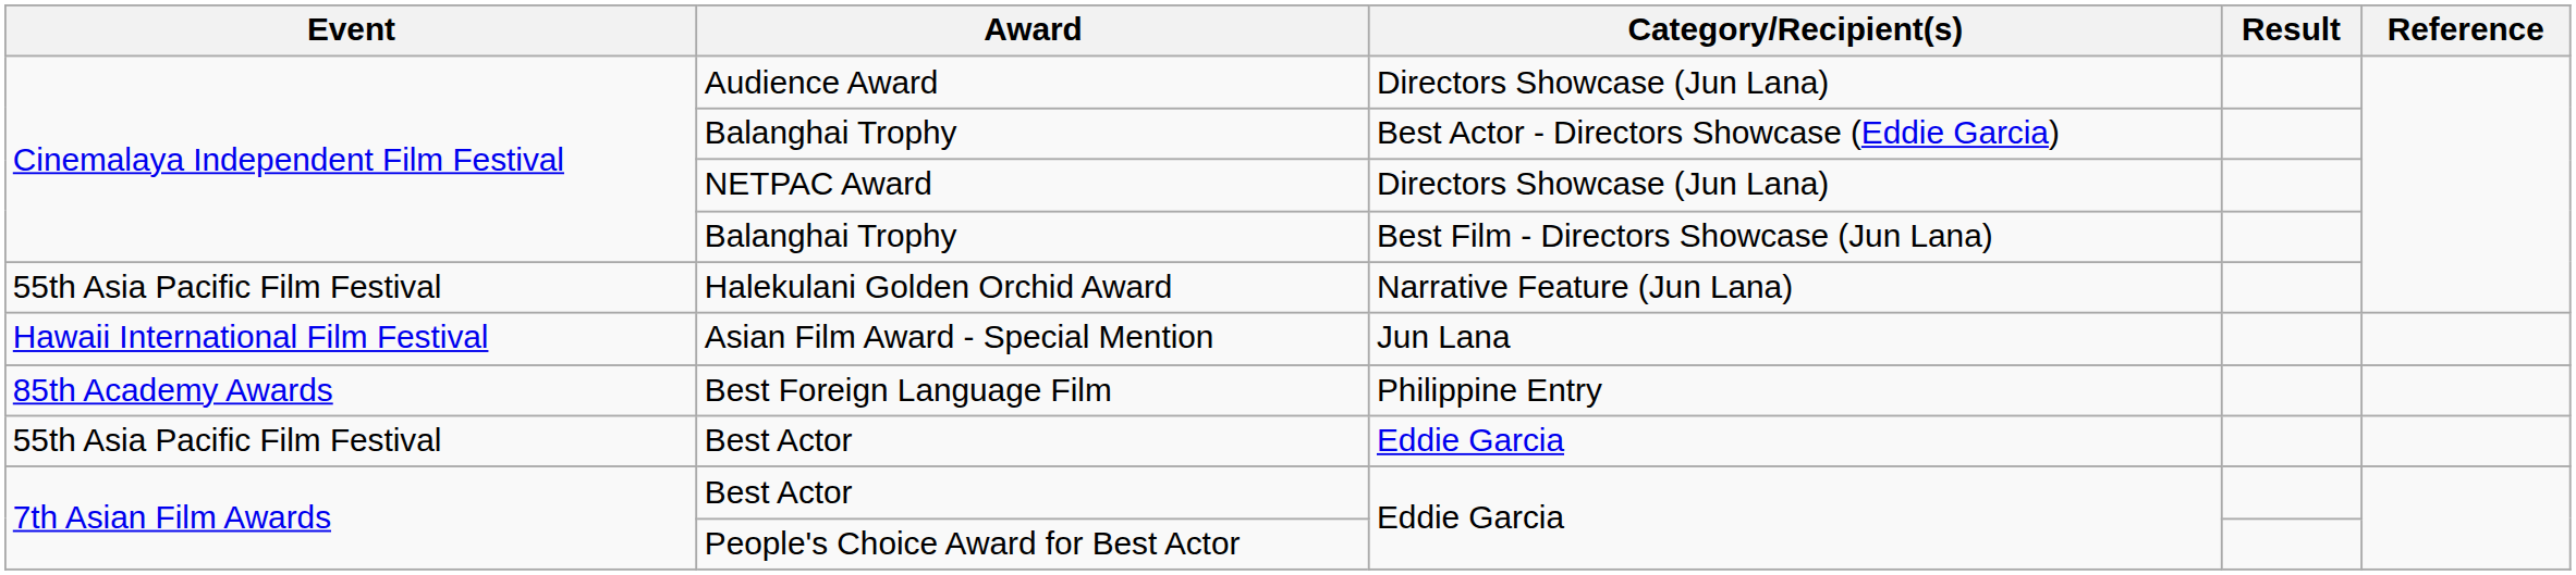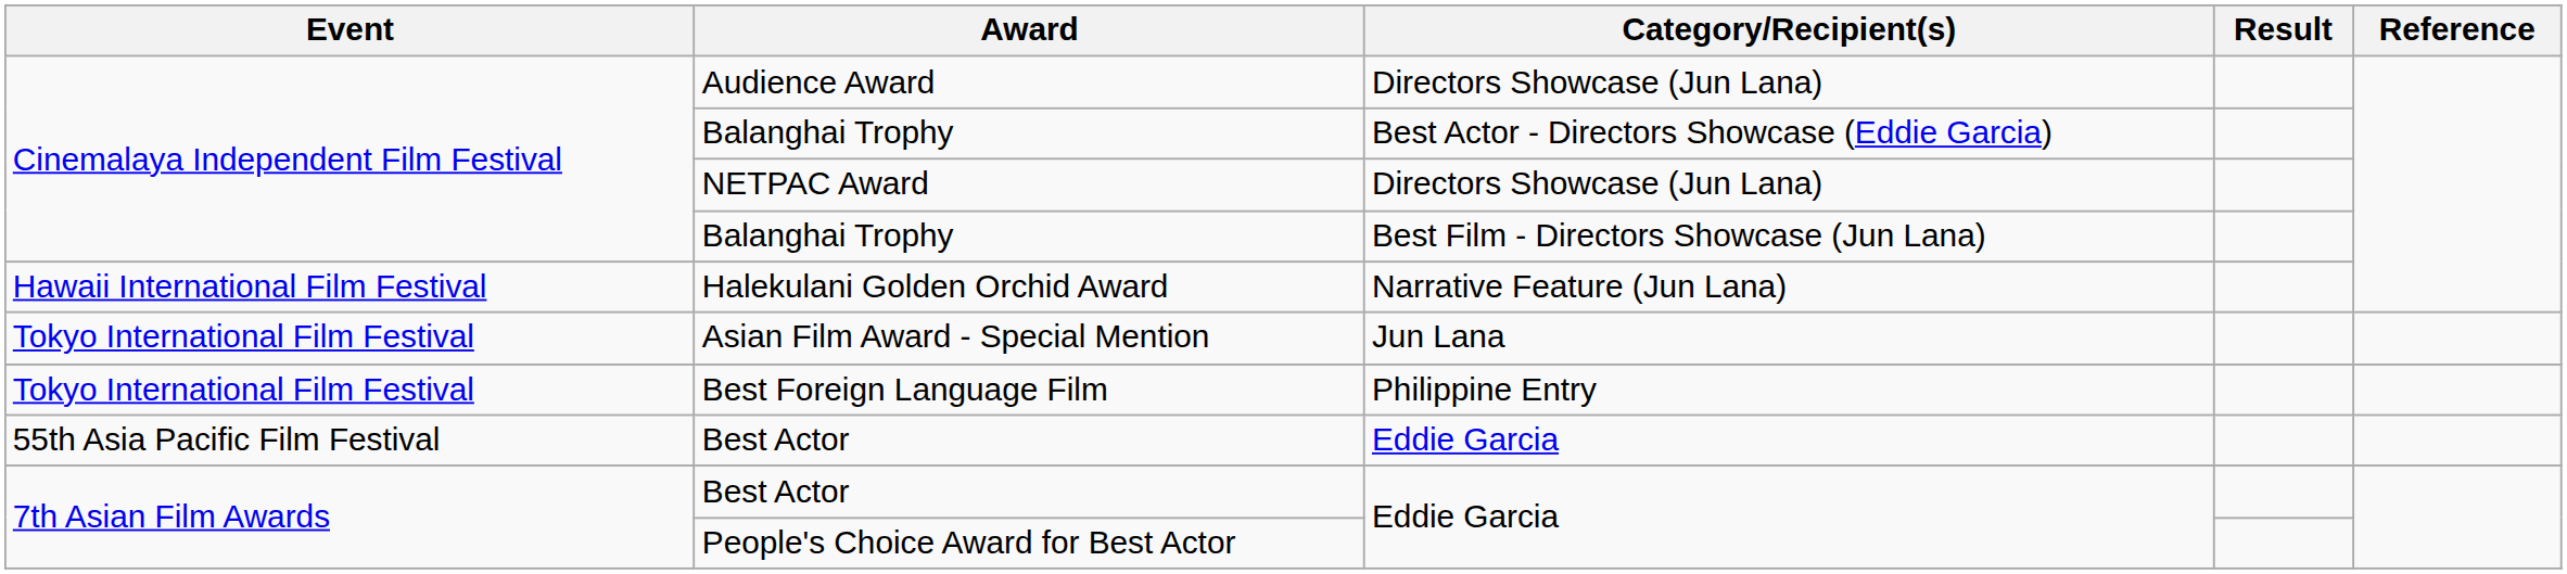Halekulani Golden Orchid Award | Event: 55th Asia Pacific Film Festival -> Hawaii International Film Festival
Asian Film Award - Special Mention | Event: Hawaii International Film Festival -> Tokyo International Film Festival
Best Foreign Language Film | Event: 85th Academy Awards -> Tokyo International Film Festival
